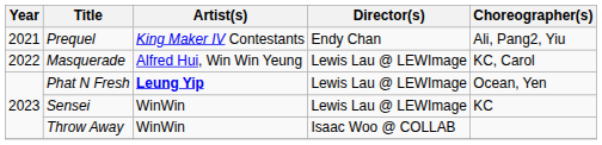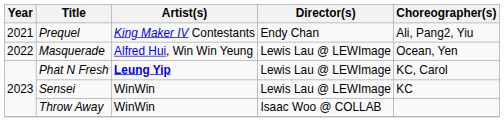Masquerade | Choreographer(s): KC, Carol -> Ocean, Yen
Phat N Fresh | Choreographer(s): Ocean, Yen -> KC, Carol
